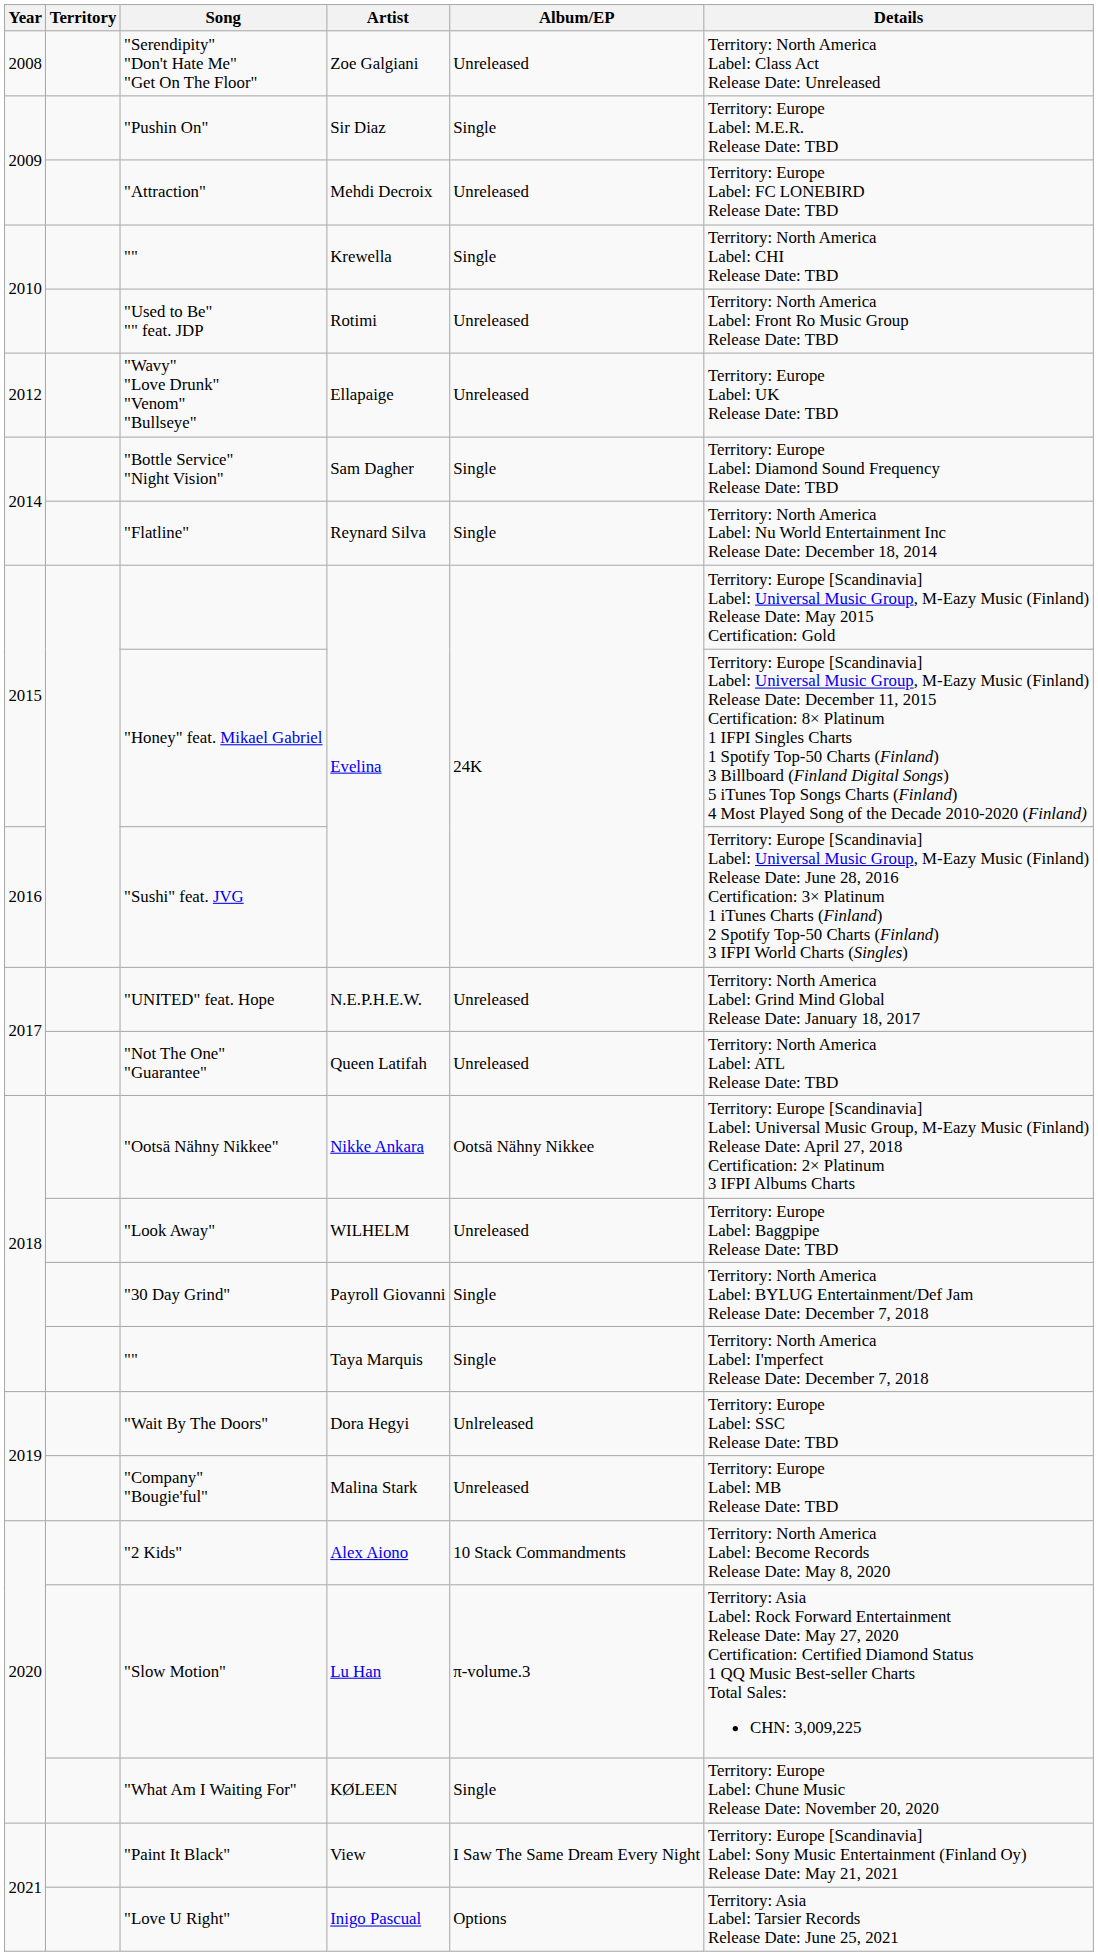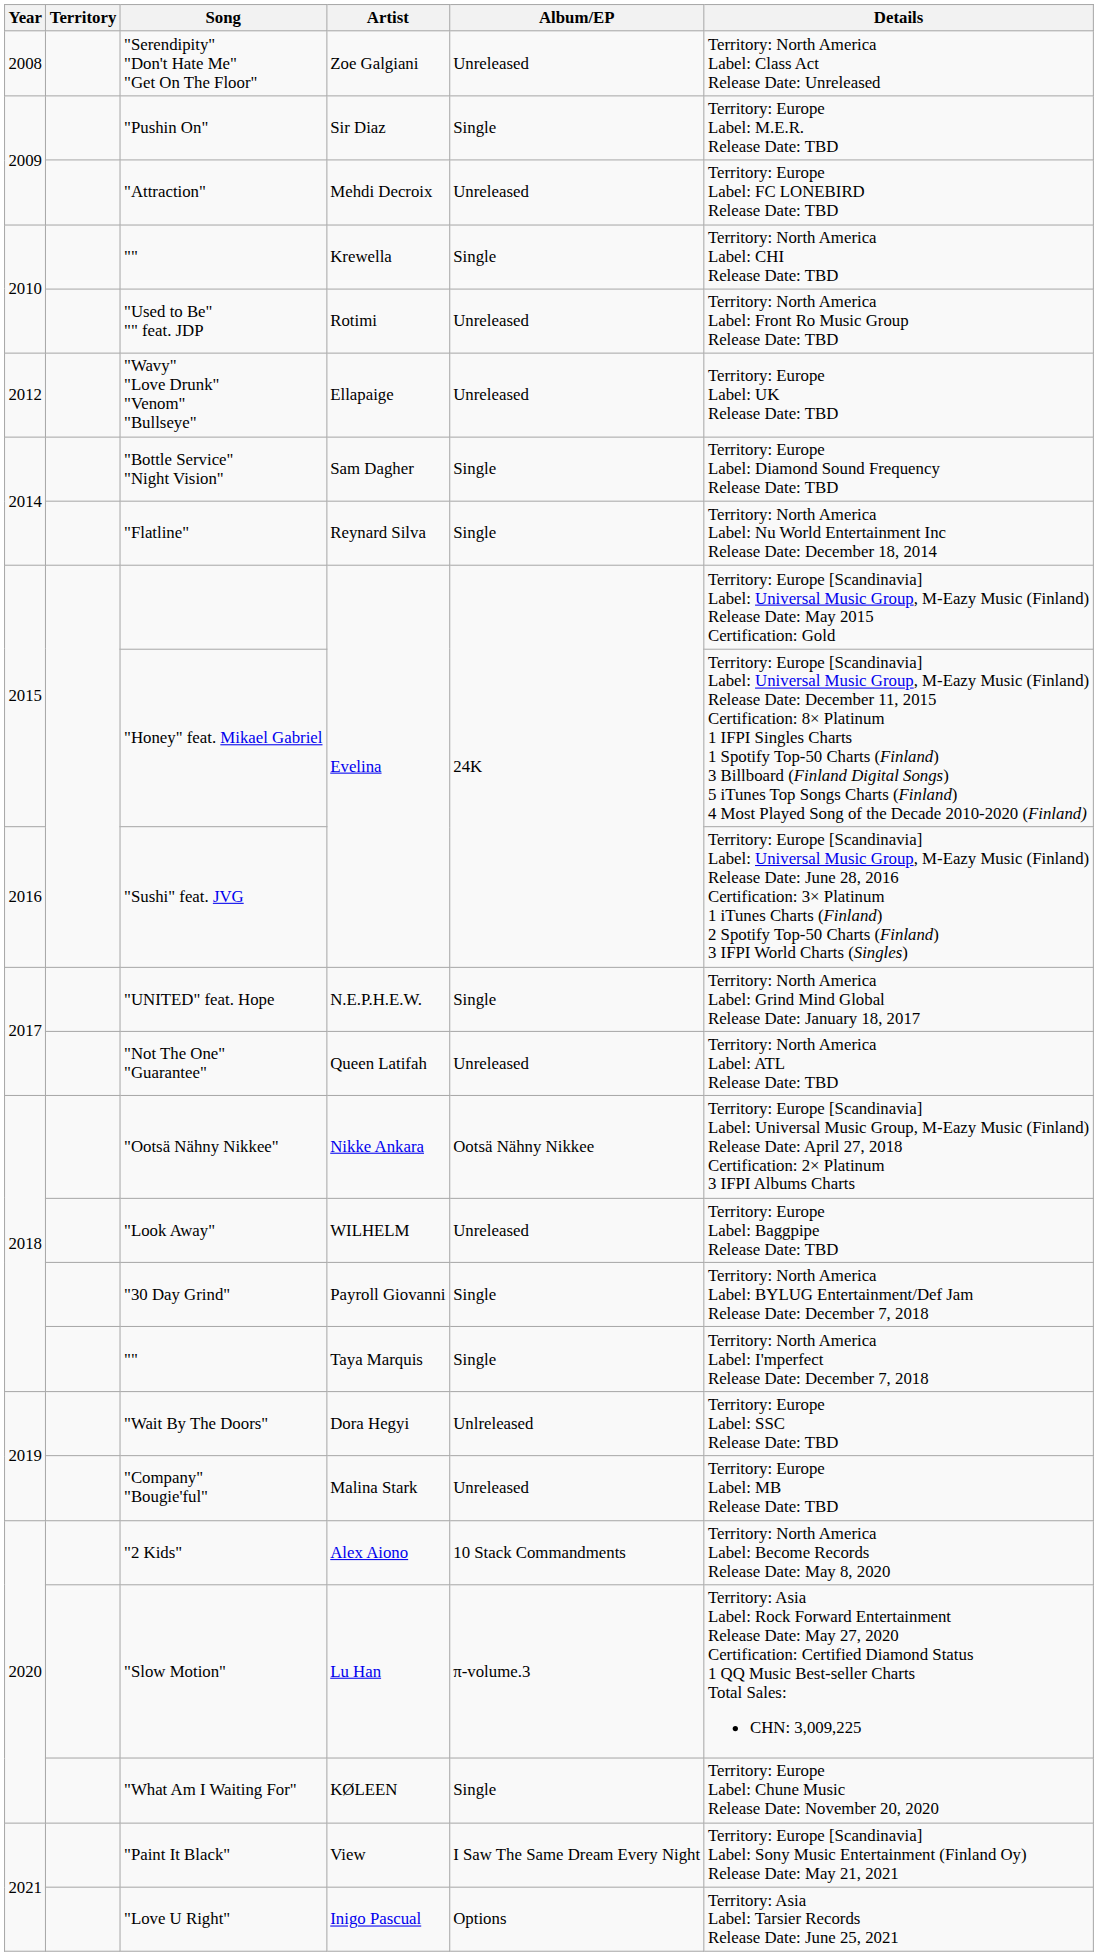"UNITED" feat. Hope | Album/EP: Unreleased -> Single
